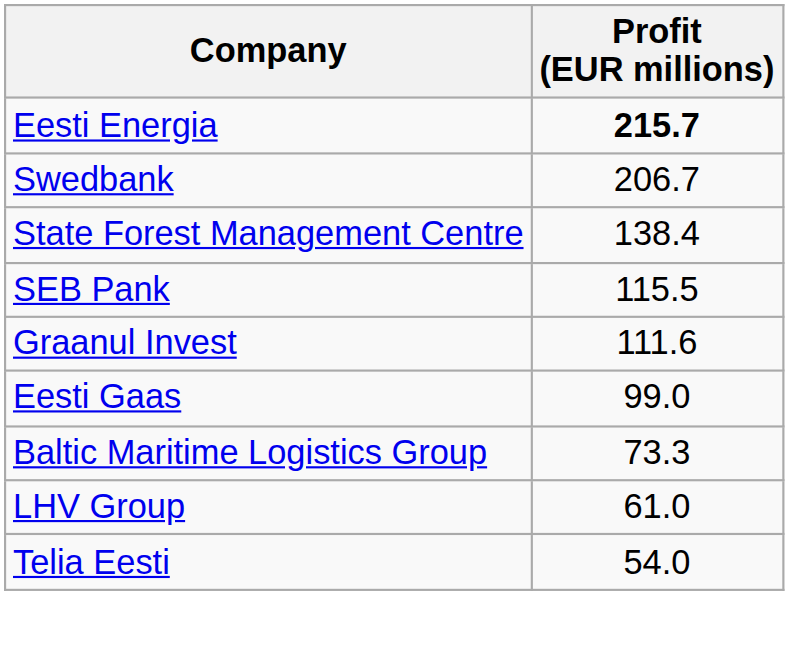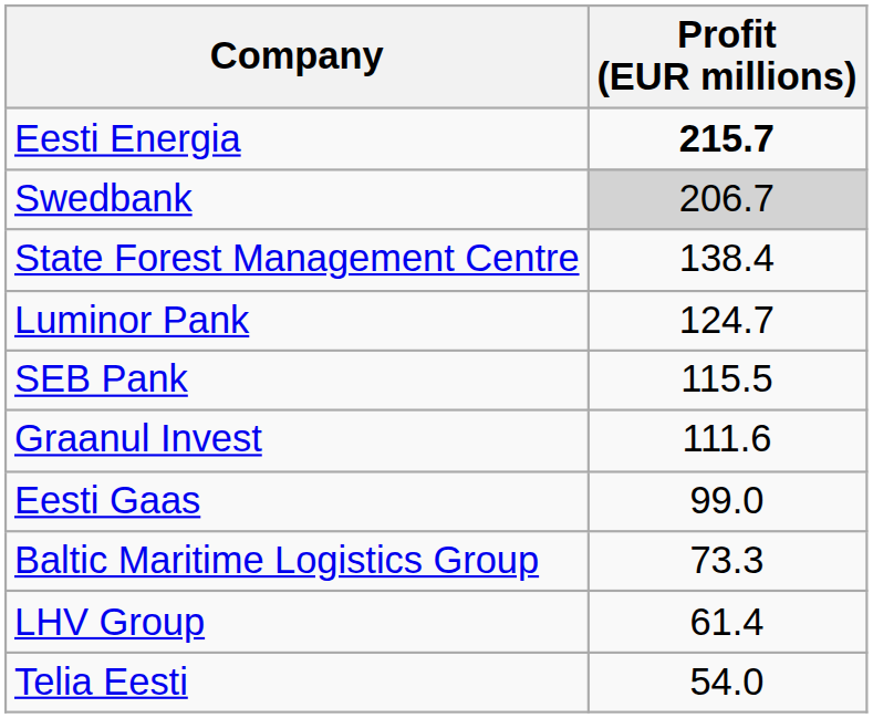Swedbank | Profit (EUR millions): no background -> lightgrey background
+ row: Luminor Pank | 124.7
LHV Group | Profit (EUR millions): 61.0 -> 61.4
